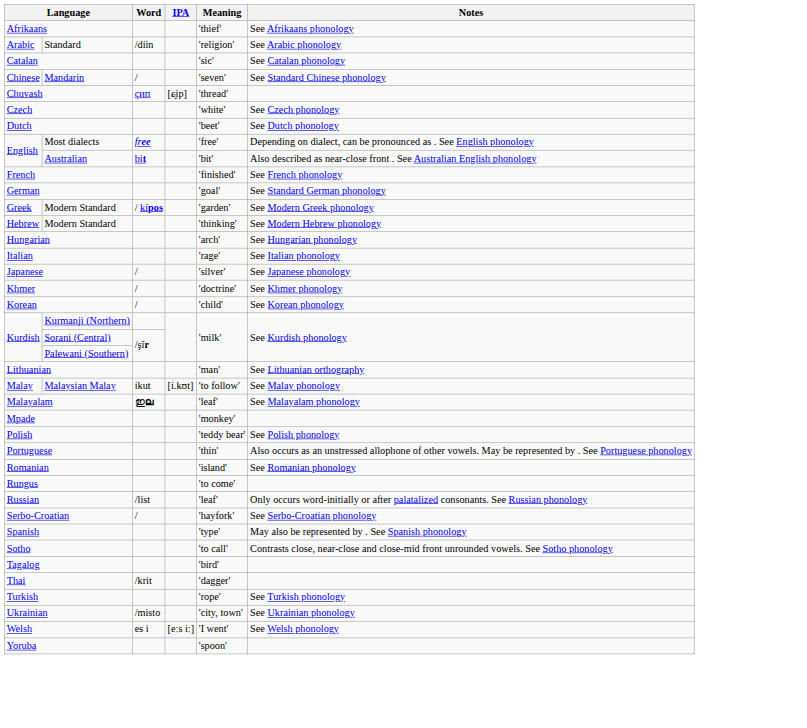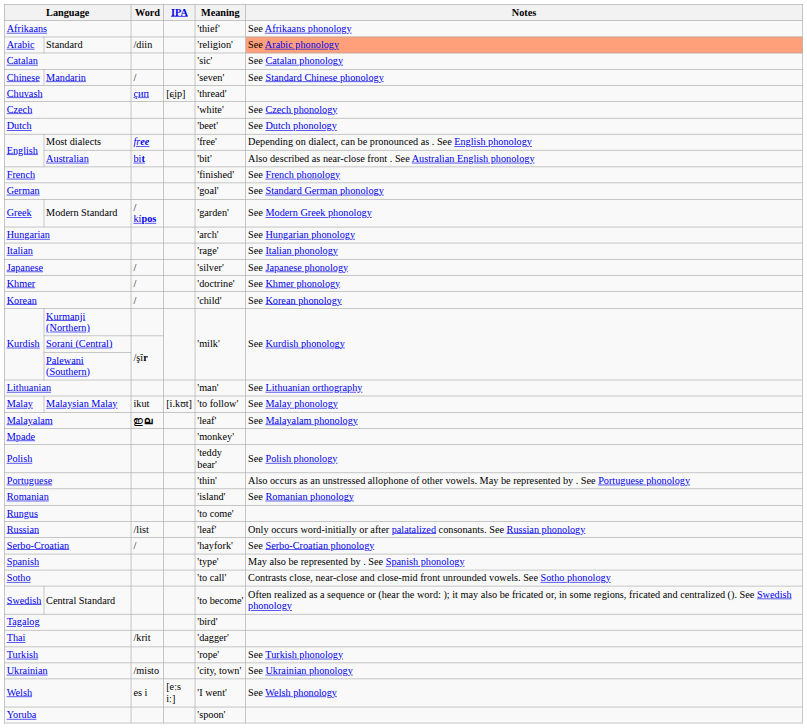Standard | Notes: no background -> lightsalmon background
- row: Hebrew | Modern Standard | 'thinking' | See Modern Hebrew phonology
+ row: Swedish | Central Standard | 'to become' | Often realized as a sequence or (hear the word: ); it may also be fricated or, in some regions, fricated and centralized (). See Swedish phonology
